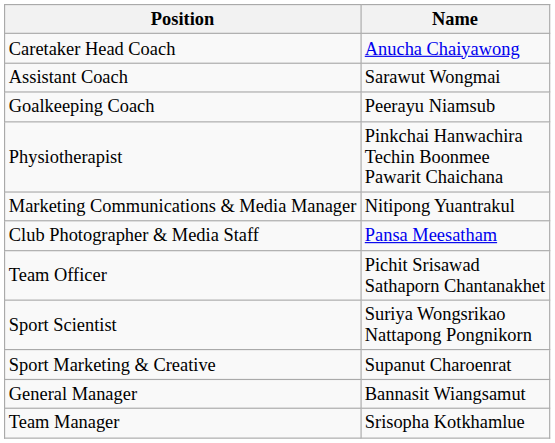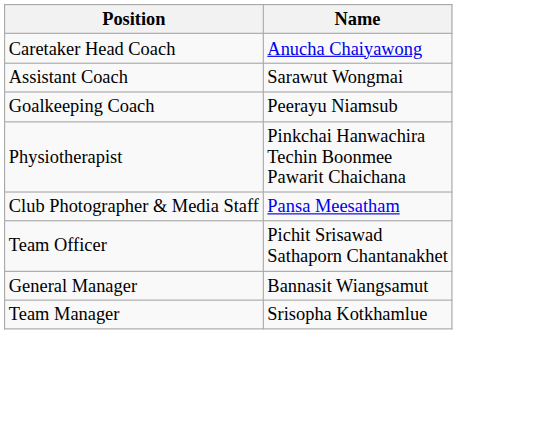- row: Marketing Communications & Media Manager | Nitipong Yuantrakul
- row: Sport Scientist | Suriya Wongsrikao Nattapong Pongnikorn
- row: Sport Marketing & Creative | Supanut Charoenrat
